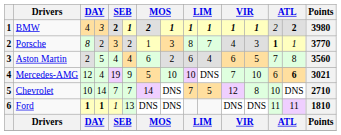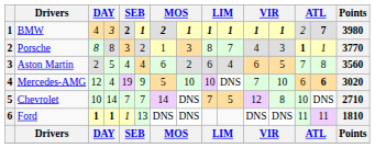BMW | column 14: 2 -> 7
Porsche | column 4: 2 -> 8
Mercedes-AMG | Points: 3021 -> 3020
